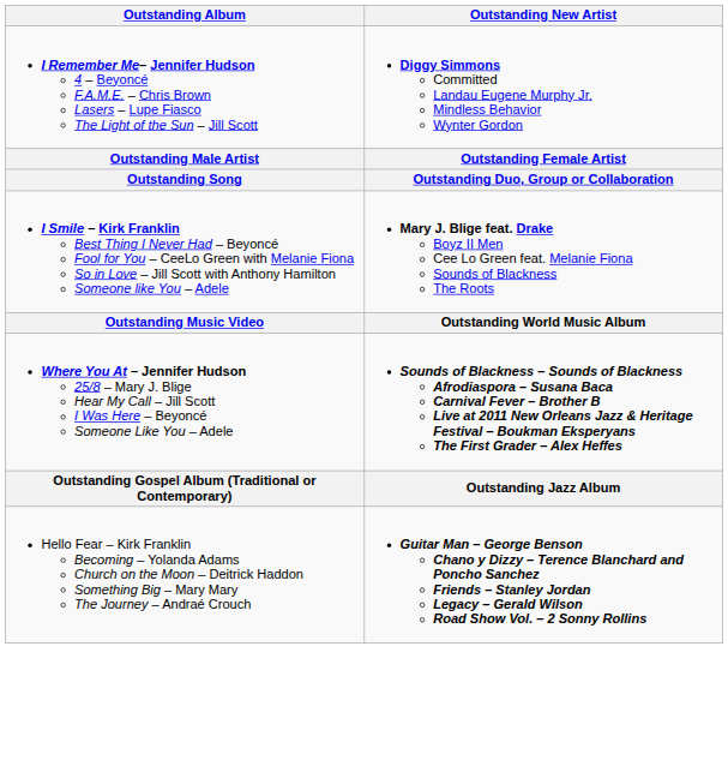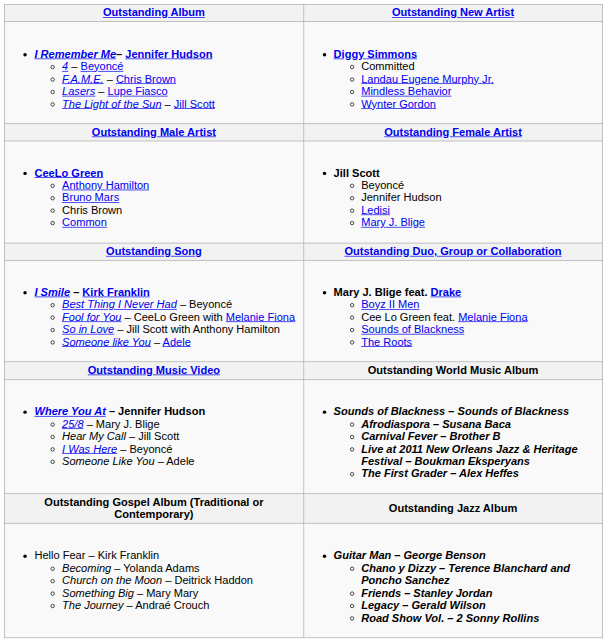+ row: CeeLo Green Anthony Hamilton Bruno Mars Chris Brown Common | Jill Scott Beyoncé Jennifer Hudson Ledisi Mary J. Blige
